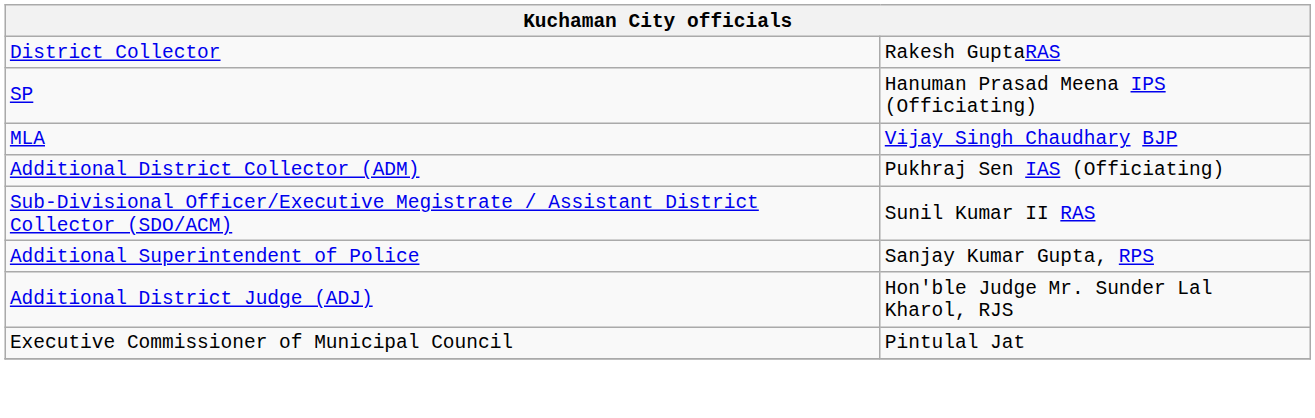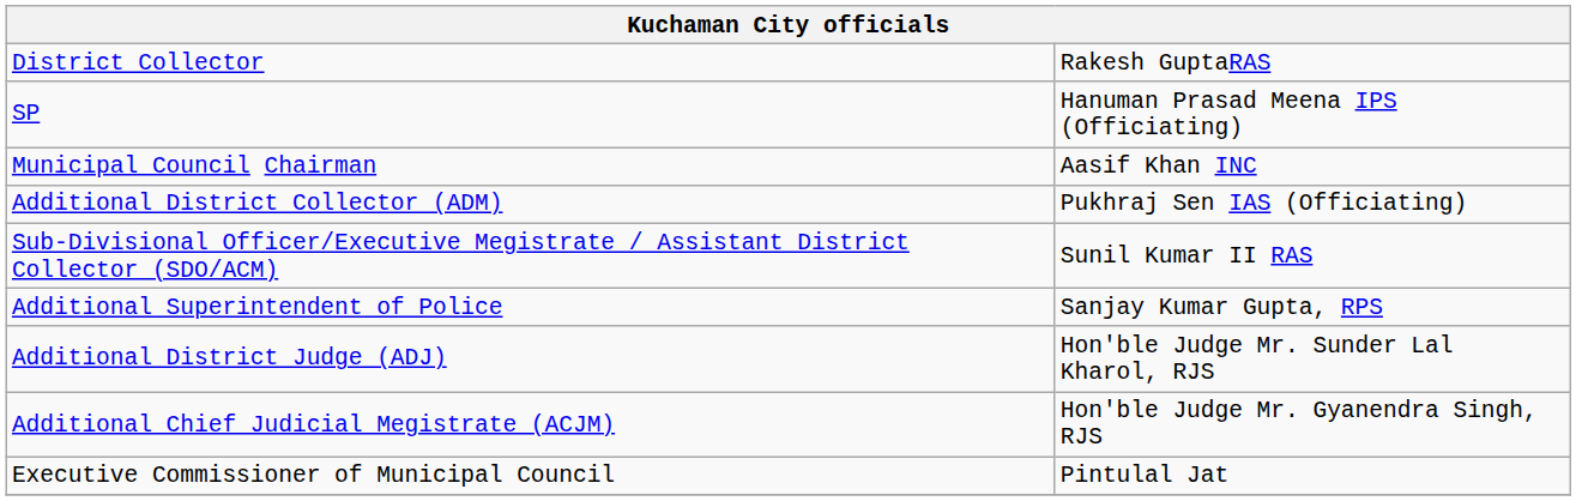- row: MLA | Vijay Singh Chaudhary BJP
+ row: Municipal Council Chairman | Aasif Khan INC
+ row: Additional Chief Judicial Megistrate (ACJM) | Hon'ble Judge Mr. Gyanendra Singh, RJS
